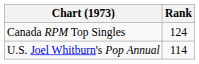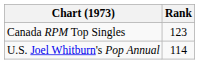Canada RPM Top Singles | Rank: 124 -> 123
